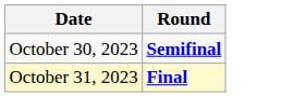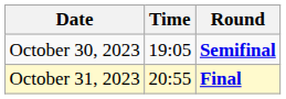+ column: Time | 19:05 | 20:55
